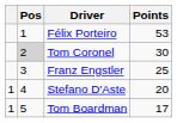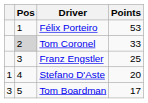Tom Coronel | Points: 30 -> 33
Tom Boardman | column 1: 1 -> 3
